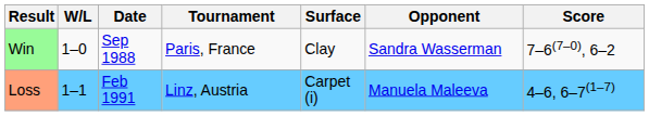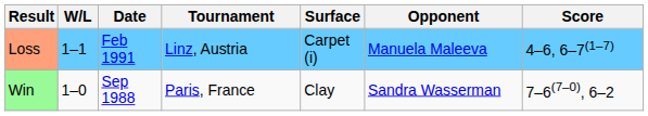rows swapped: Win <-> Loss
